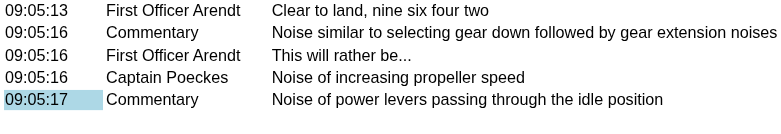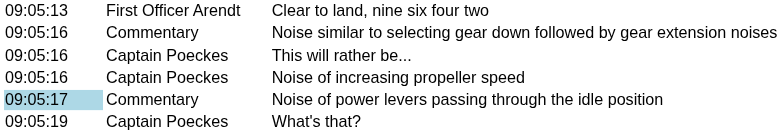This will rather be... | column 2: First Officer Arendt -> Captain Poeckes
+ row: 09:05:19 | Captain Poeckes | What's that?
